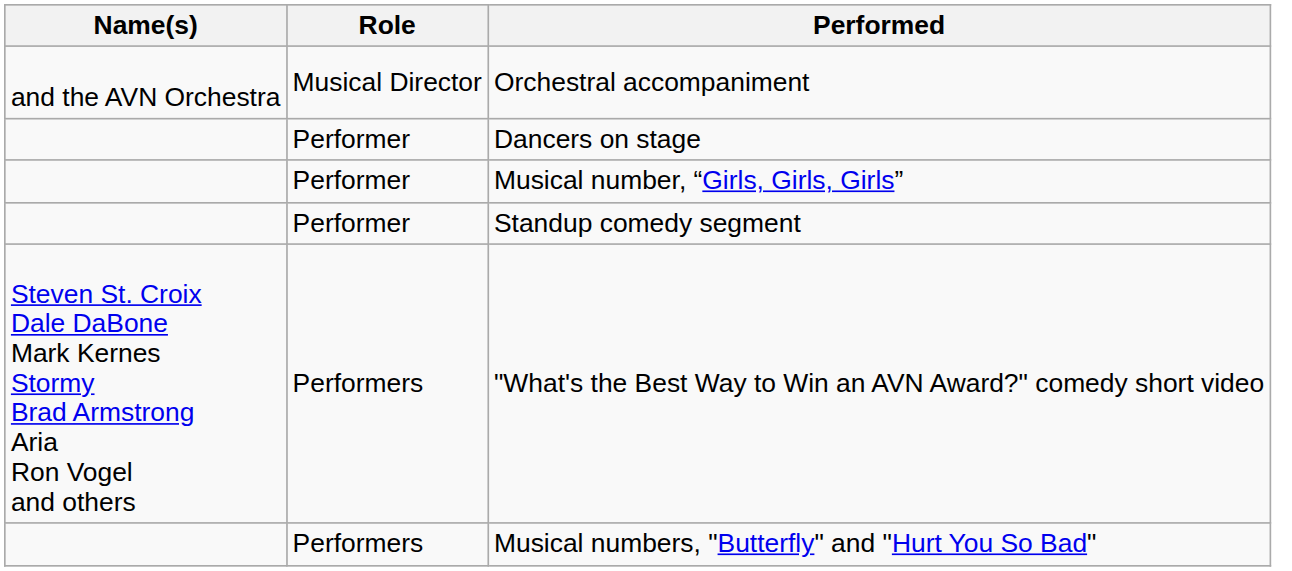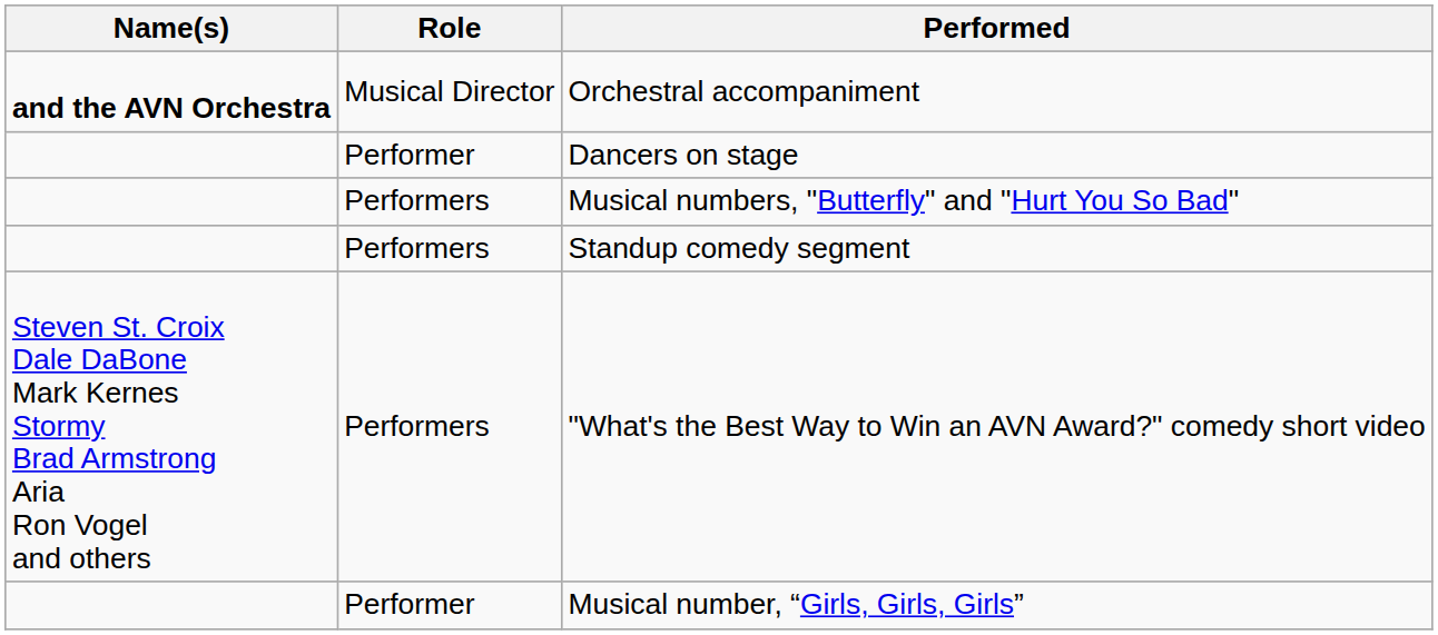Orchestral accompaniment | Name(s): normal -> bold
rows swapped: Musical number, “Girls, Girls, Girls” <-> Musical numbers, "Butterfly" and "Hurt You So Bad"
Standup comedy segment | Role: Performer -> Performers
